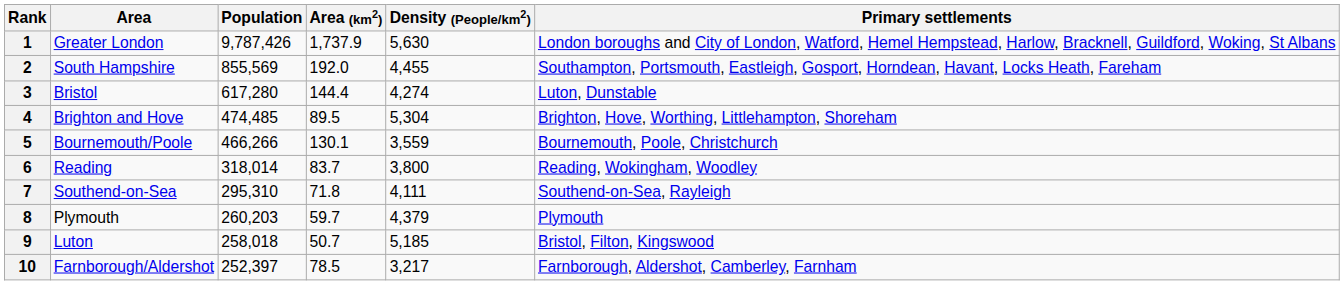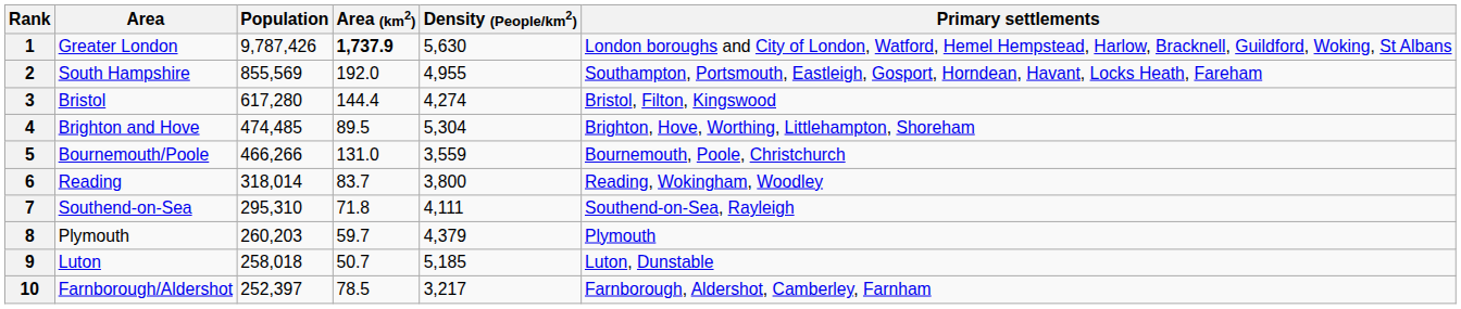1 | Area (km2): normal -> bold
2 | Density (People/km2): 4,455 -> 4,955
3 | Primary settlements: Luton, Dunstable -> Bristol, Filton, Kingswood
5 | Area (km2): 130.1 -> 131.0
9 | Primary settlements: Bristol, Filton, Kingswood -> Luton, Dunstable
